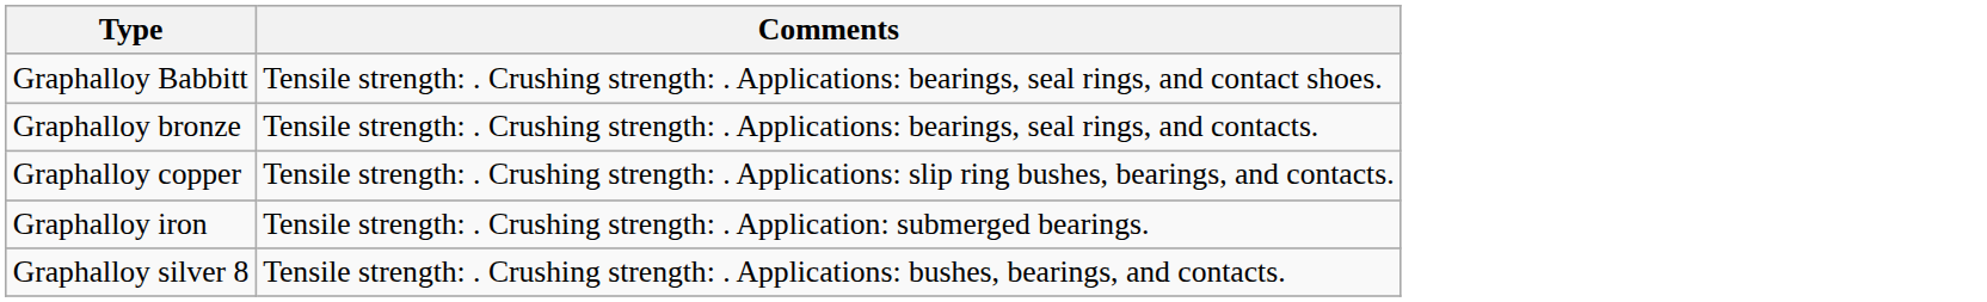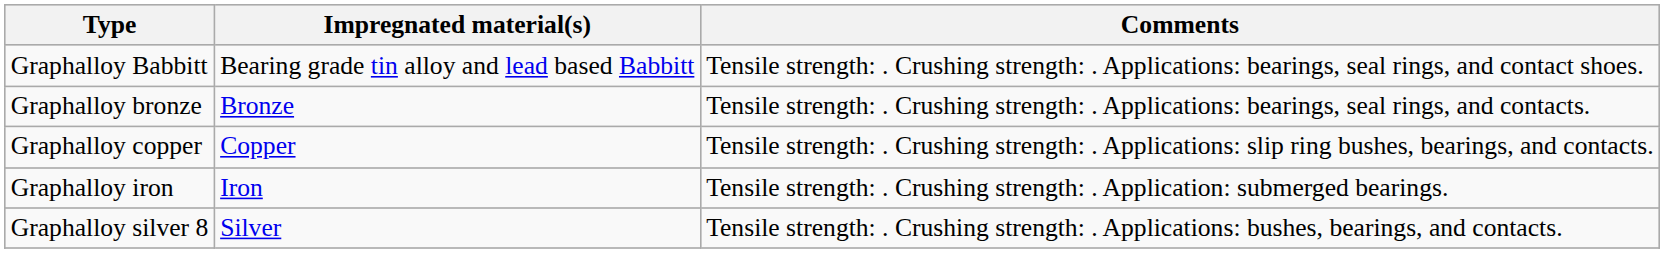+ column: Impregnated material(s) | Bearing grade tin alloy and lead based Babbitt | Bronze | Copper | Iron | Silver
